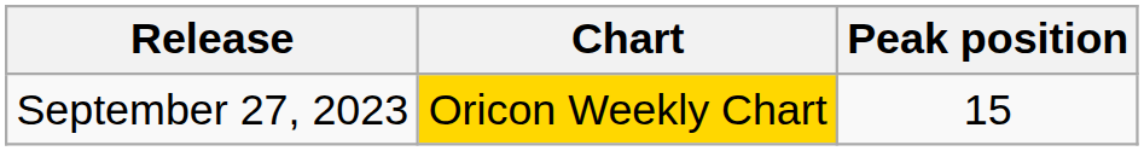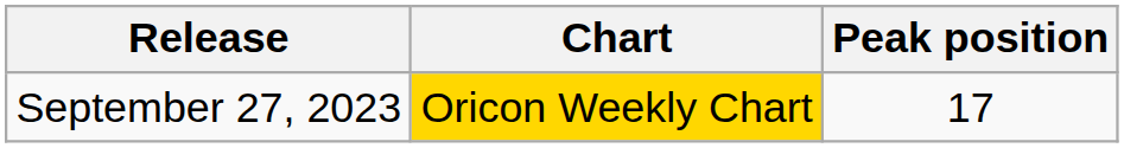September 27, 2023 | Peak position: 15 -> 17
